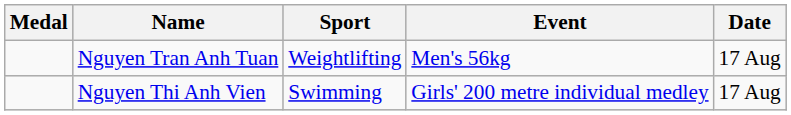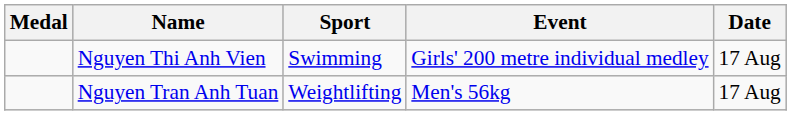rows swapped: Nguyen Thi Anh Vien <-> Nguyen Tran Anh Tuan
